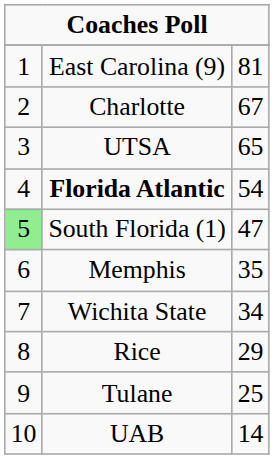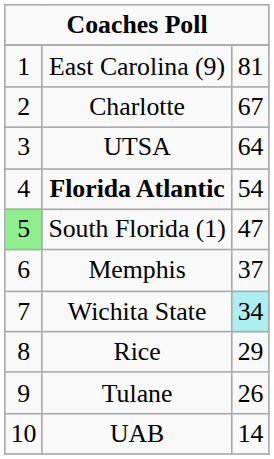UTSA | column 3: 65 -> 64
Memphis | column 3: 35 -> 37
Wichita State | column 3: no background -> paleturquoise background
Tulane | column 3: 25 -> 26
